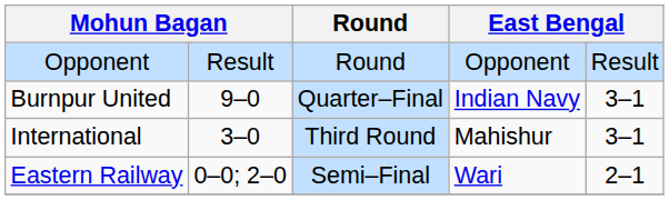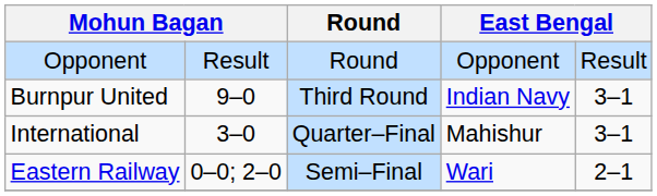Burnpur United | Round: Quarter–Final -> Third Round
International | Round: Third Round -> Quarter–Final
